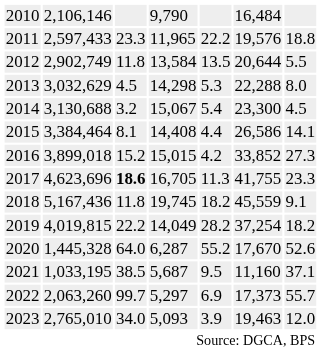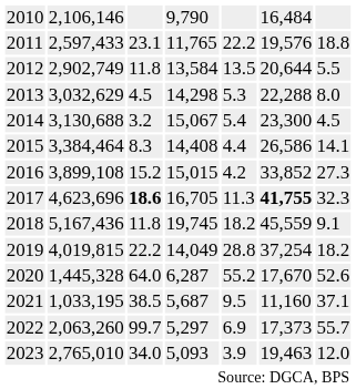2011 | column 3: 23.3 -> 23.1
2011 | column 4: 11,965 -> 11,765
2015 | column 3: 8.1 -> 8.3
2016 | column 2: 3,899,018 -> 3,899,108
2017 | column 6: normal -> bold
2017 | column 7: 23.3 -> 32.3
2019 | column 5: 28.2 -> 28.8
